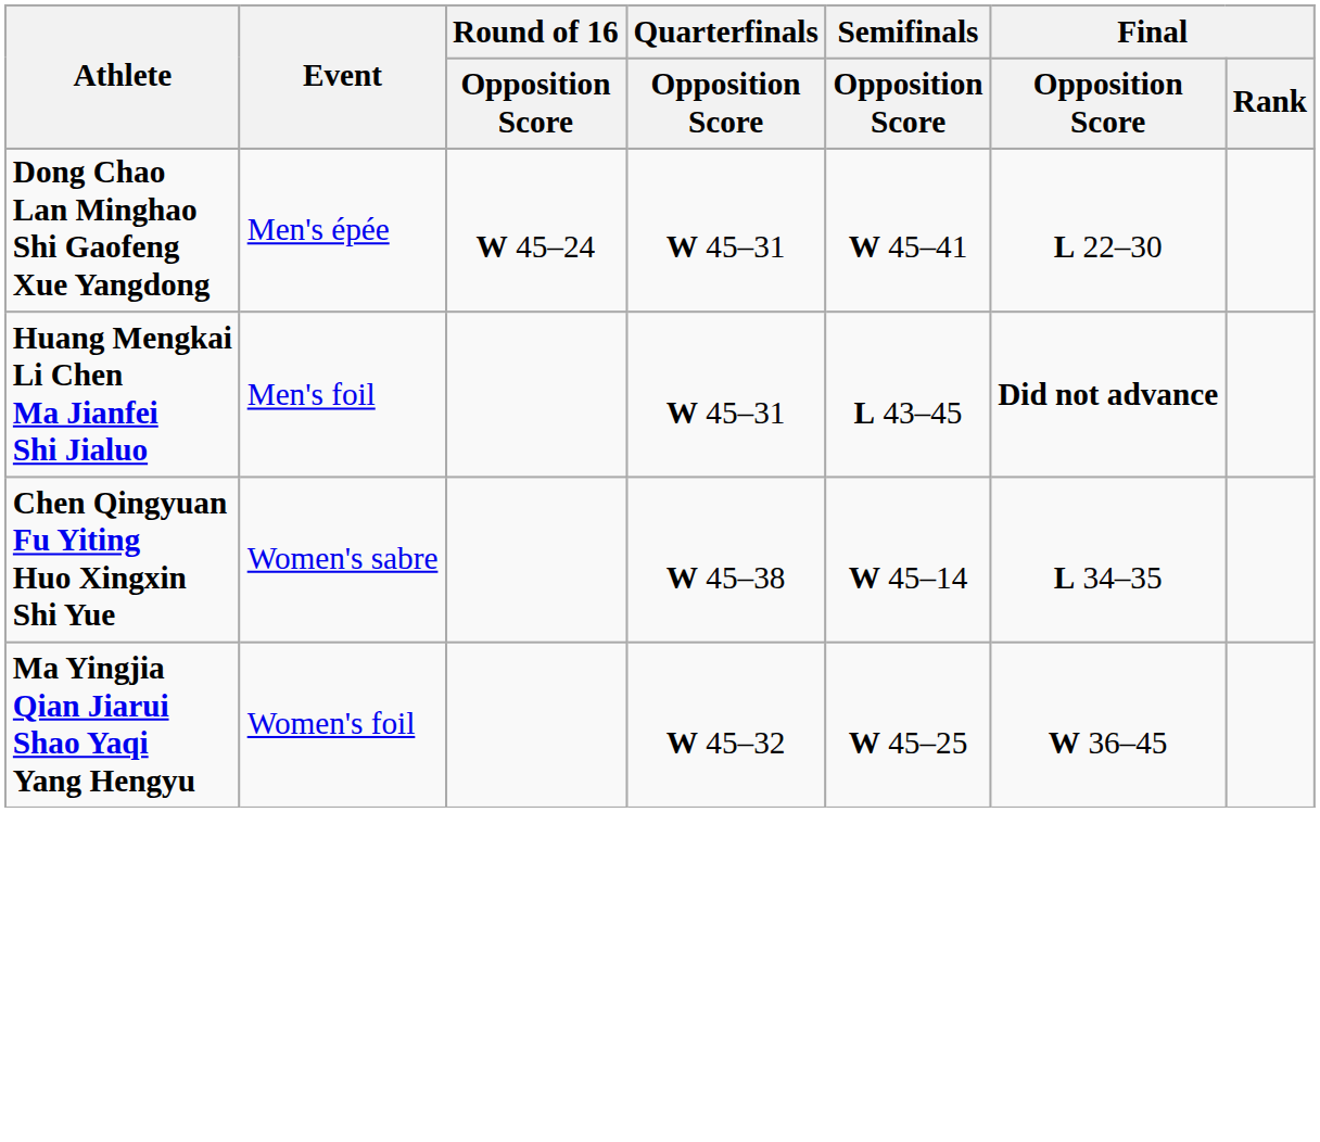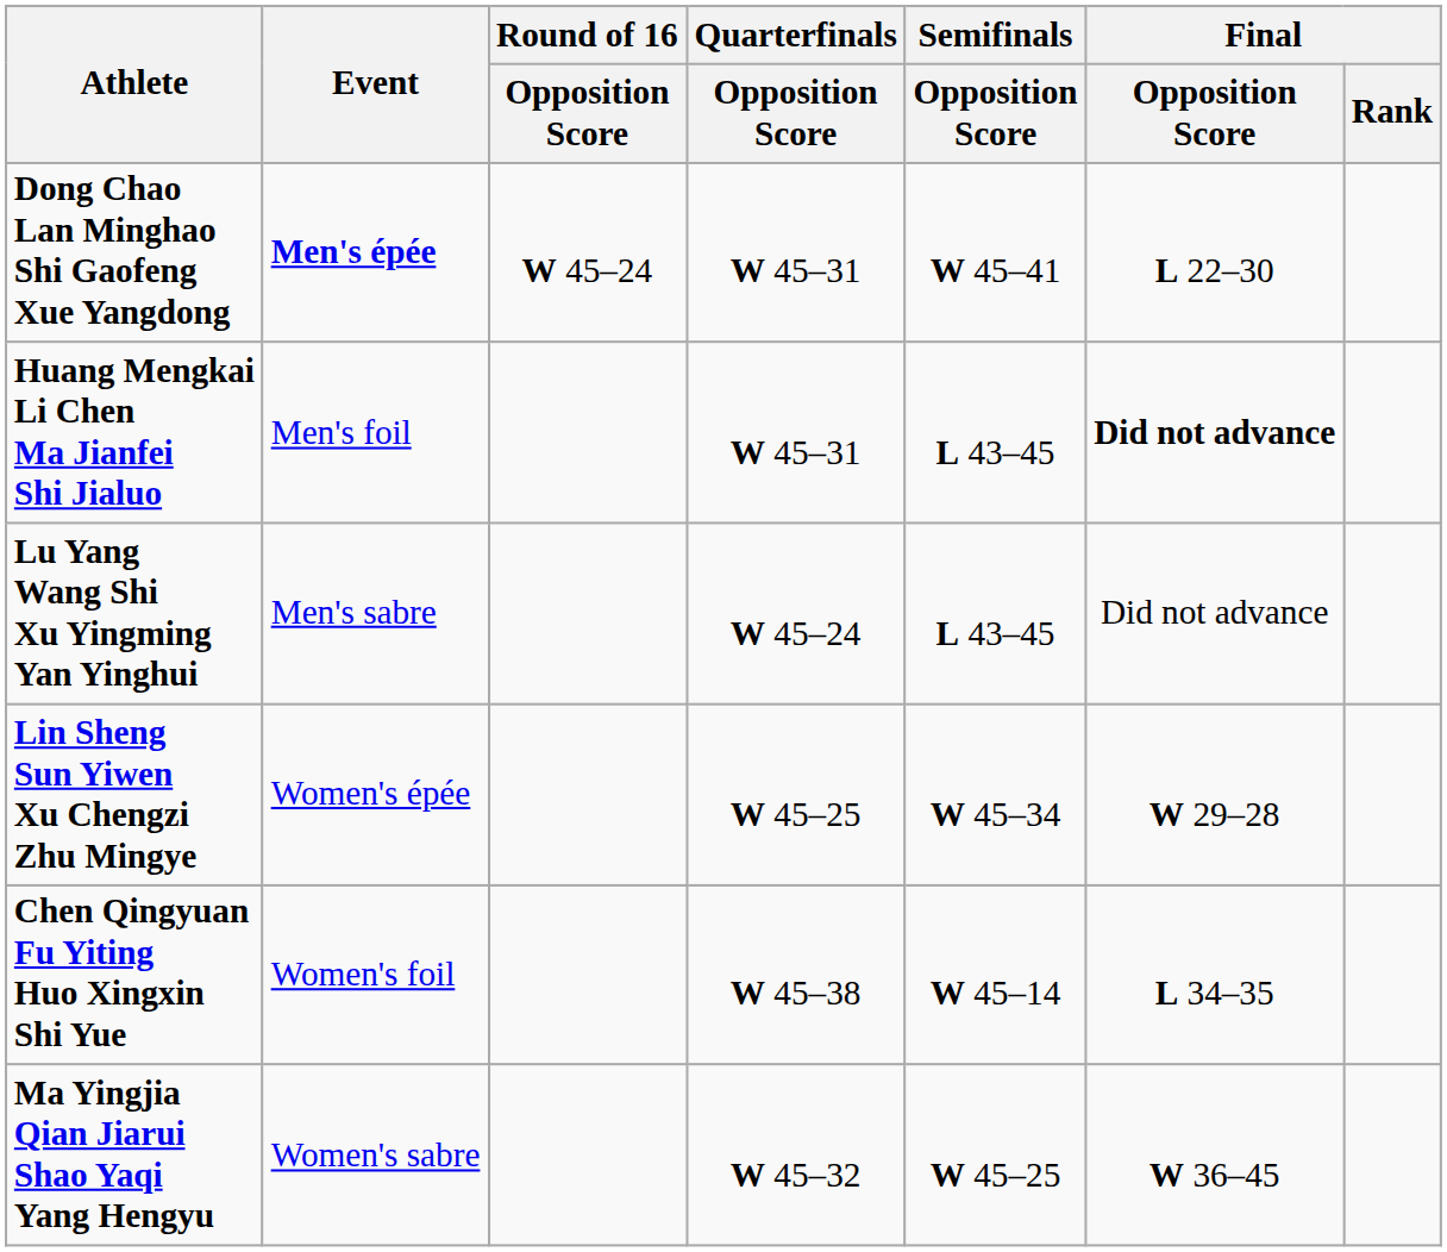Dong Chao Lan Minghao Shi Gaofeng Xue Yangdong | Event: normal -> bold
+ row: Lu Yang Wang Shi Xu Yingming Yan Yinghui | Men's sabre | W 45–24 | L 43–45 | Did not advance
+ row: Lin Sheng Sun Yiwen Xu Chengzi Zhu Mingye | Women's épée | W 45–25 | W 45–34 | W 29–28
Chen Qingyuan Fu Yiting Huo Xingxin Shi Yue | Event: Women's sabre -> Women's foil
Ma Yingjia Qian Jiarui Shao Yaqi Yang Hengyu | Event: Women's foil -> Women's sabre
